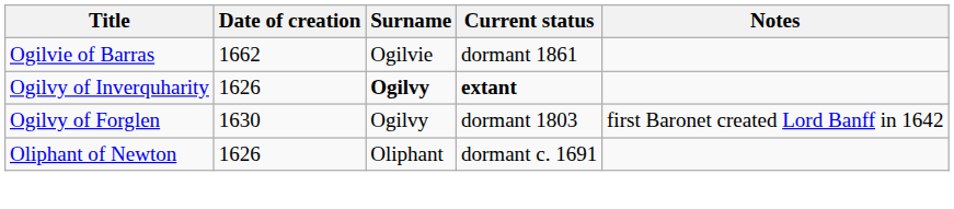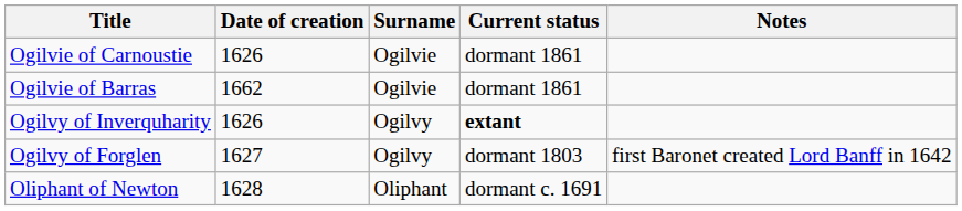+ row: Ogilvie of Carnoustie | 1626 | Ogilvie | dormant 1861
Ogilvy of Inverquharity | Surname: bold -> normal
Ogilvy of Forglen | Date of creation: 1630 -> 1627
Oliphant of Newton | Date of creation: 1626 -> 1628
